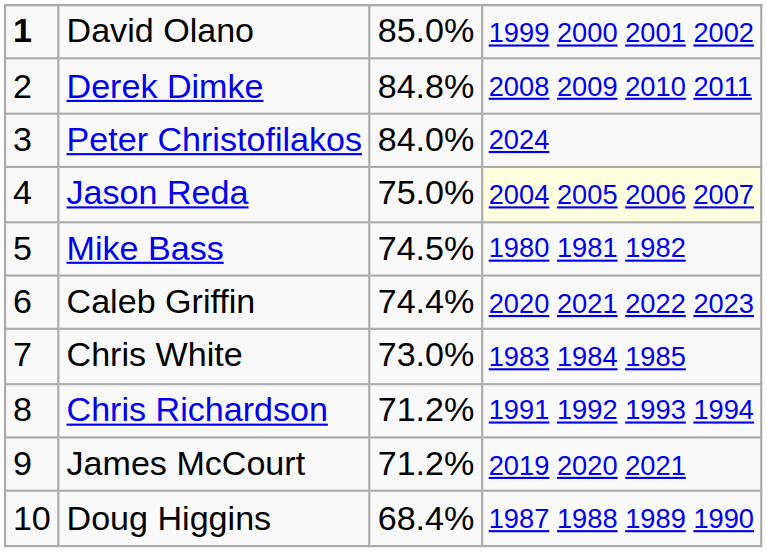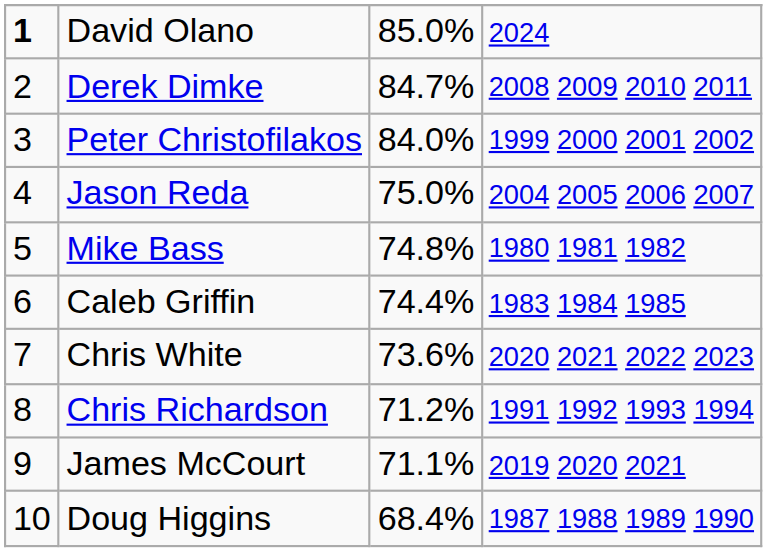David Olano | column 4: 1999 2000 2001 2002 -> 2024
Derek Dimke | column 3: 84.8% -> 84.7%
Peter Christofilakos | column 4: 2024 -> 1999 2000 2001 2002
Jason Reda | column 4: lightyellow background -> no background
Mike Bass | column 3: 74.5% -> 74.8%
Caleb Griffin | column 4: 2020 2021 2022 2023 -> 1983 1984 1985
Chris White | column 3: 73.0% -> 73.6%
Chris White | column 4: 1983 1984 1985 -> 2020 2021 2022 2023
James McCourt | column 3: 71.2% -> 71.1%
